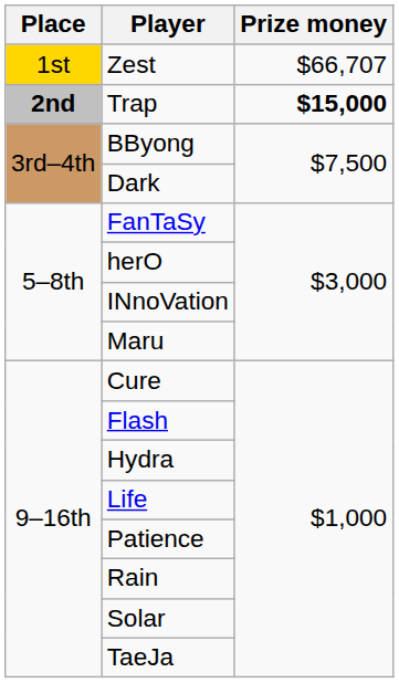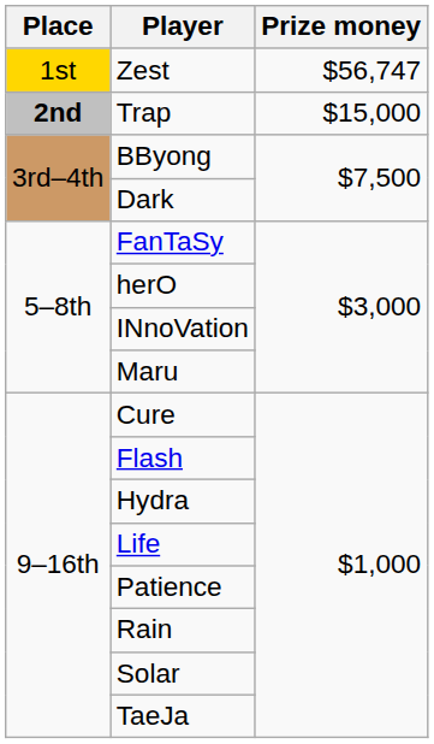Zest | Prize money: $66,707 -> $56,747
Trap | Prize money: bold -> normal
